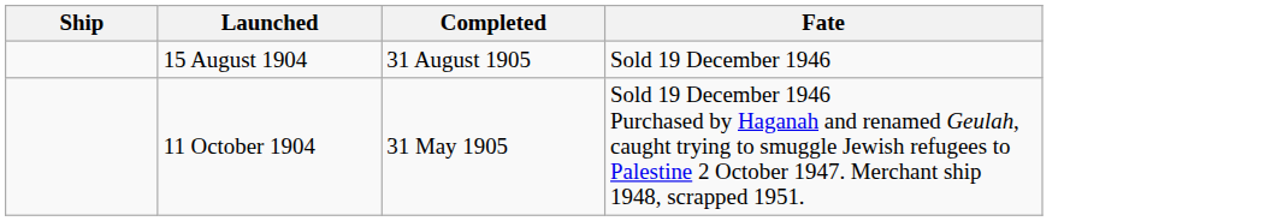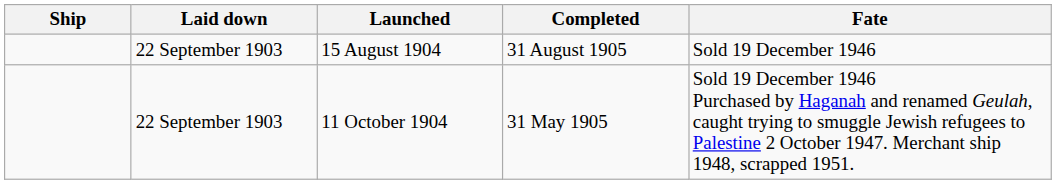+ column: Laid down | 22 September 1903 | 22 September 1903
